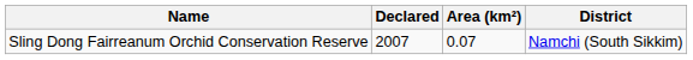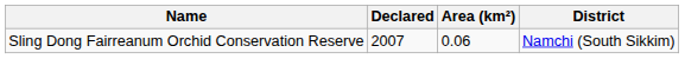Sling Dong Fairreanum Orchid Conservation Reserve | Area (km²): 0.07 -> 0.06
